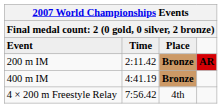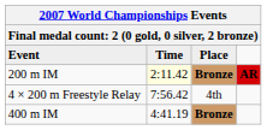200 m IM | Time: no background -> lightyellow background
rows swapped: 400 m IM <-> 4 × 200 m Freestyle Relay
